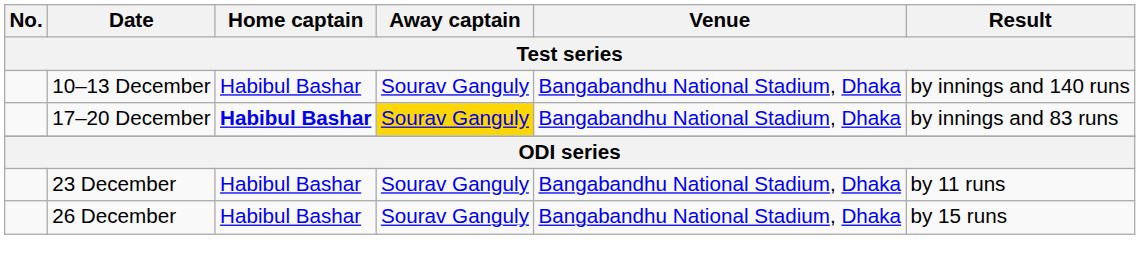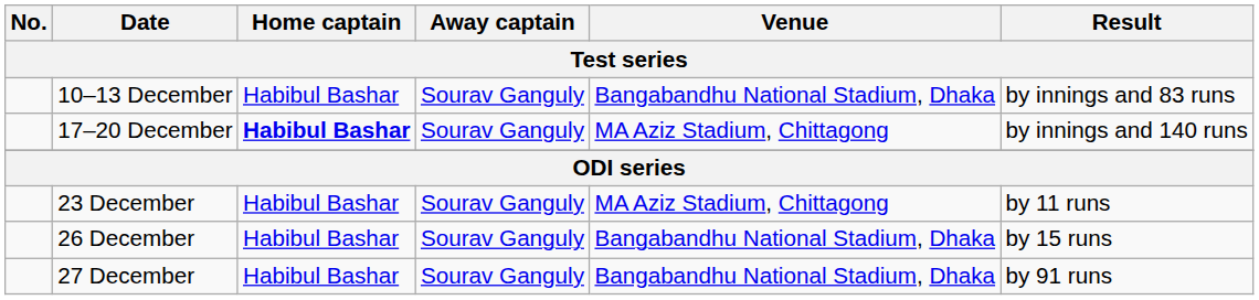10–13 December | Result: by innings and 140 runs -> by innings and 83 runs
17–20 December | Away captain: gold background -> no background
17–20 December | Venue: Bangabandhu National Stadium, Dhaka -> MA Aziz Stadium, Chittagong
17–20 December | Result: by innings and 83 runs -> by innings and 140 runs
23 December | Venue: Bangabandhu National Stadium, Dhaka -> MA Aziz Stadium, Chittagong
+ row: 27 December | Habibul Bashar | Sourav Ganguly | Bangabandhu National Stadium, Dhaka | by 91 runs
